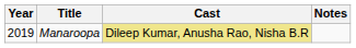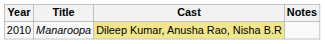Manaroopa | Year: 2019 -> 2010
